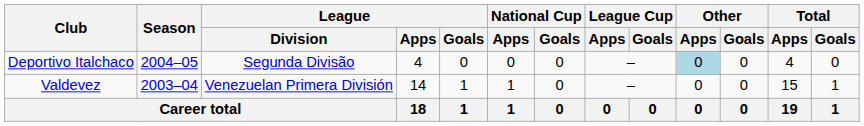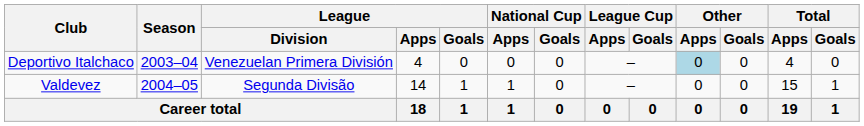Deportivo Italchaco | Season: 2004–05 -> 2003–04
Deportivo Italchaco | League / Division: Segunda Divisão -> Venezuelan Primera División
Valdevez | Season: 2003–04 -> 2004–05
Valdevez | League / Division: Venezuelan Primera División -> Segunda Divisão
